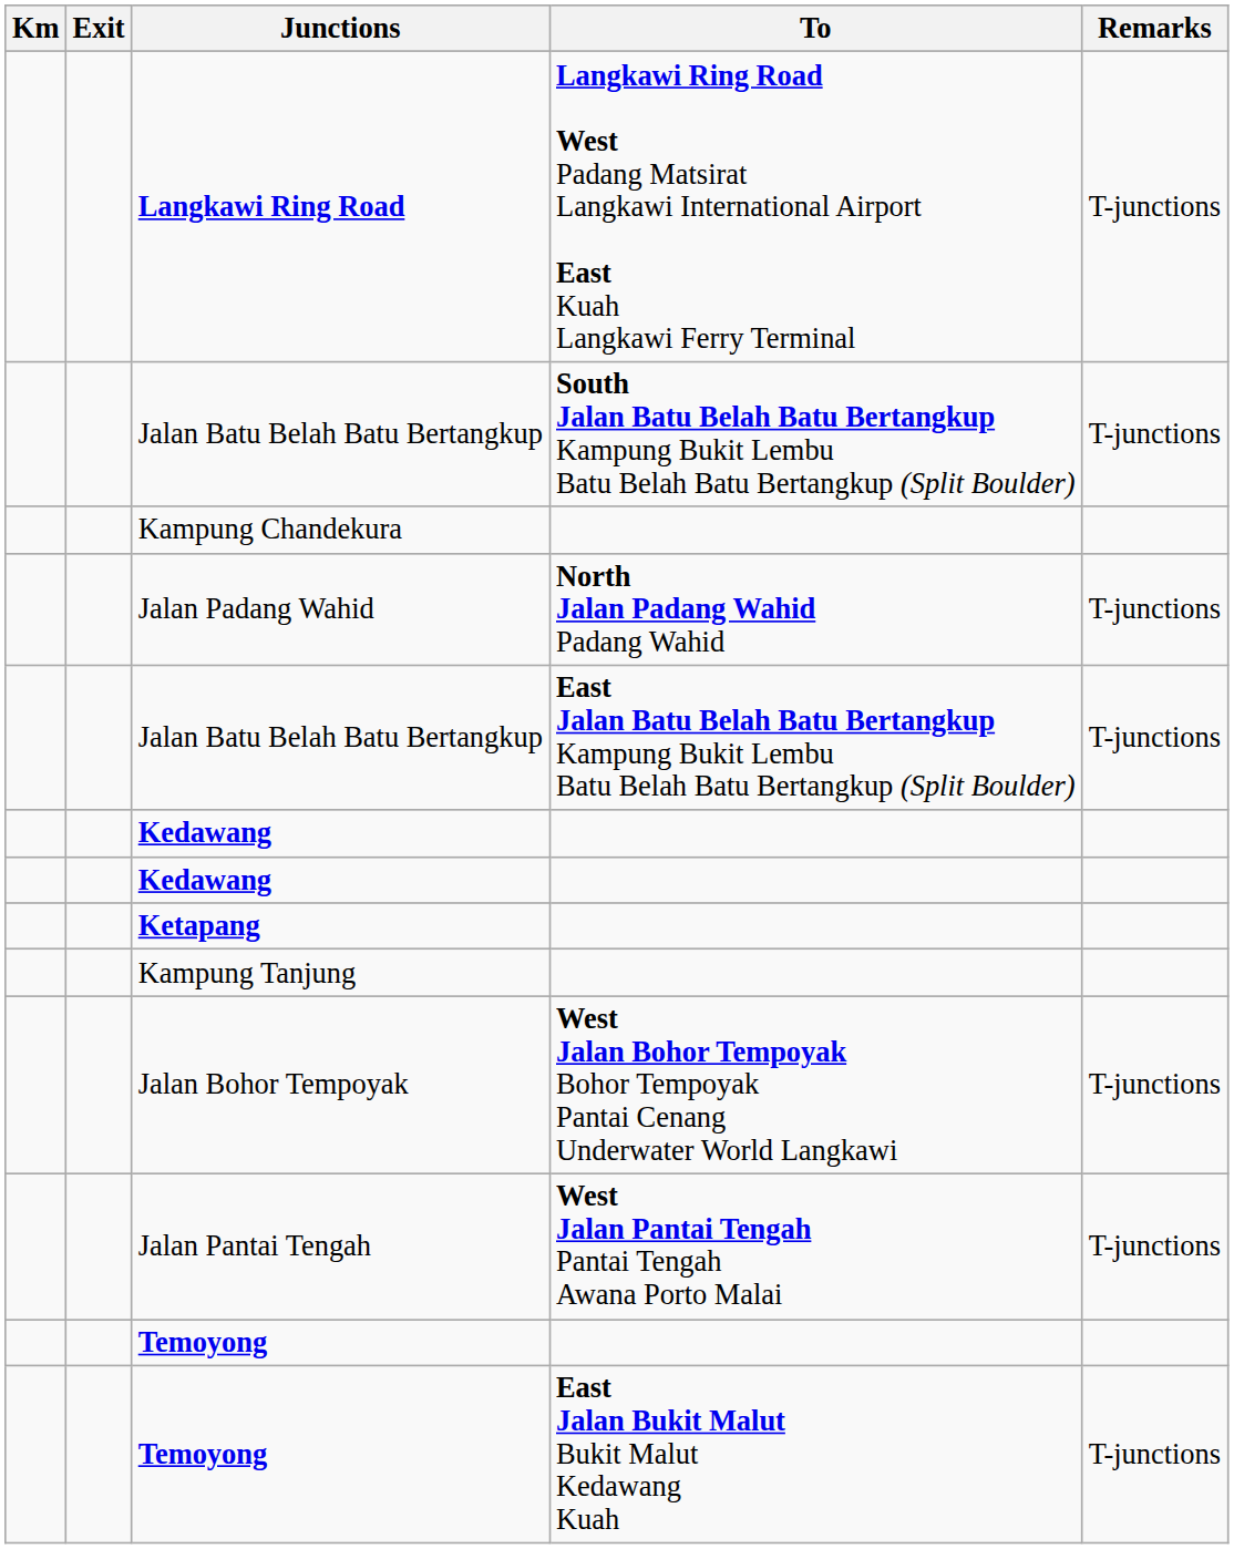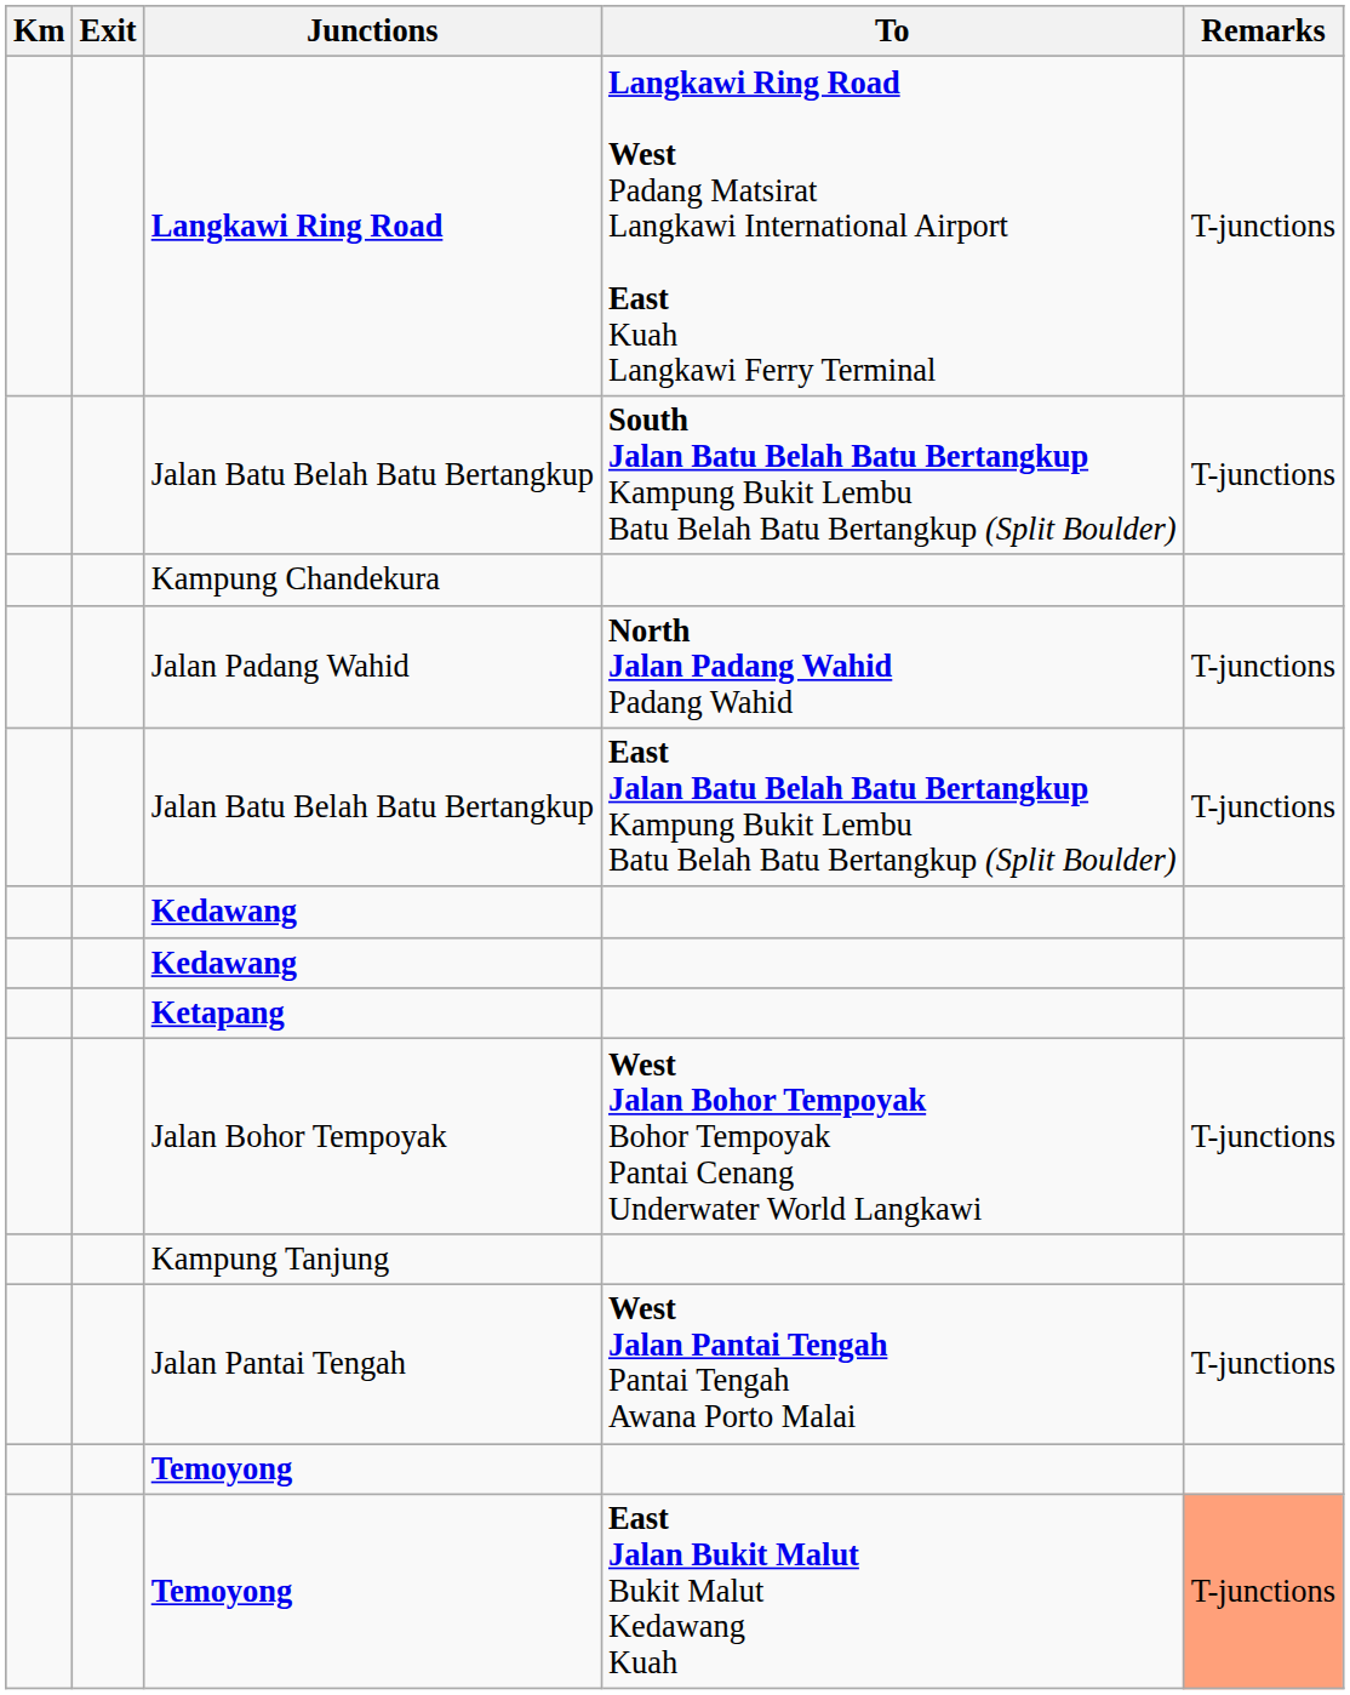rows swapped: Jalan Bohor Tempoyak <-> Kampung Tanjung
Temoyong / East Jalan Bukit Malut Bukit Malut Kedawang Kuah | Remarks: no background -> lightsalmon background
